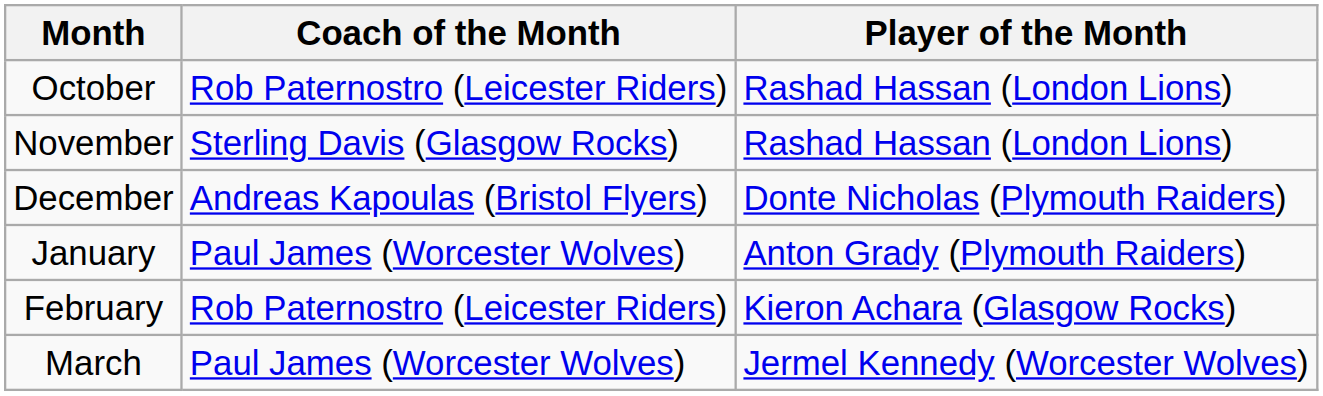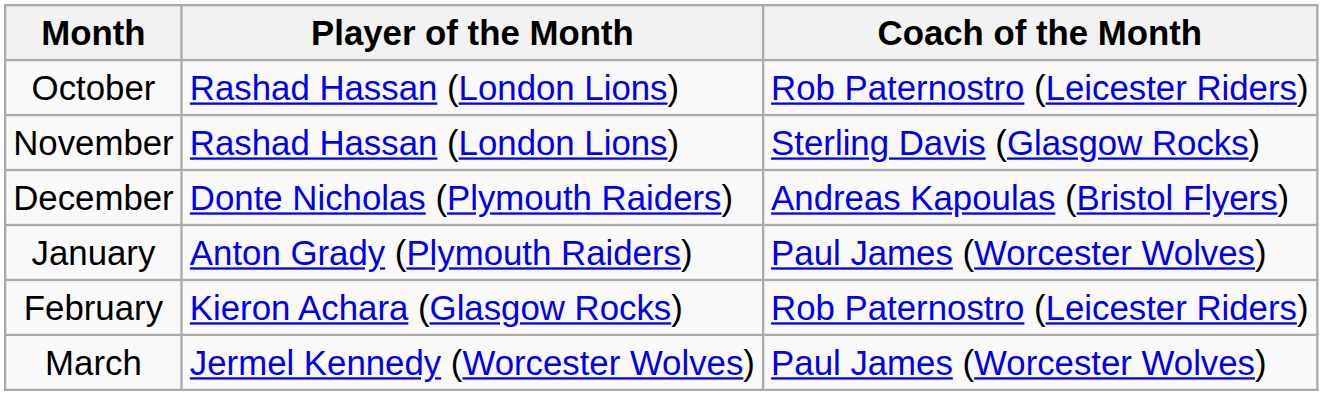columns swapped: Coach of the Month <-> Player of the Month
